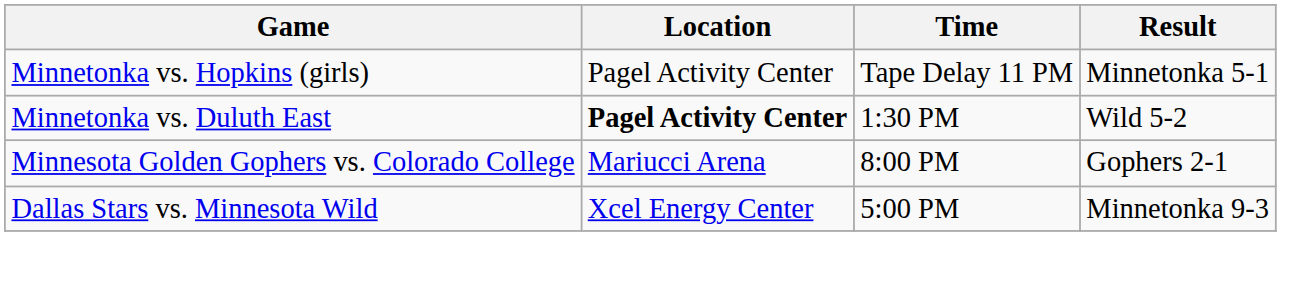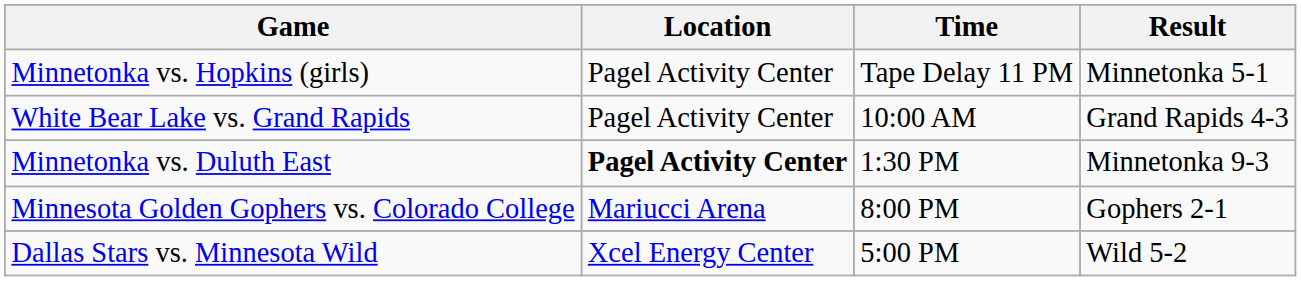+ row: White Bear Lake vs. Grand Rapids | Pagel Activity Center | 10:00 AM | Grand Rapids 4-3
Minnetonka vs. Duluth East | Result: Wild 5-2 -> Minnetonka 9-3
Dallas Stars vs. Minnesota Wild | Result: Minnetonka 9-3 -> Wild 5-2
